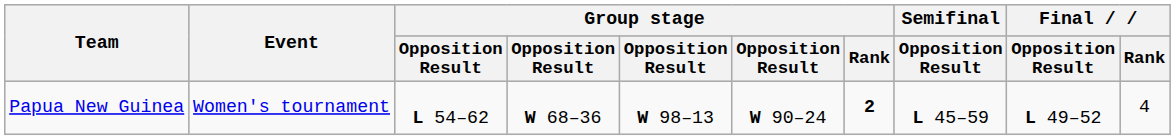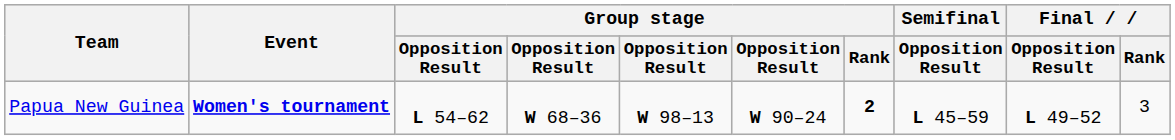Papua New Guinea | Event: normal -> bold
Papua New Guinea | Final / Rank: 4 -> 3
